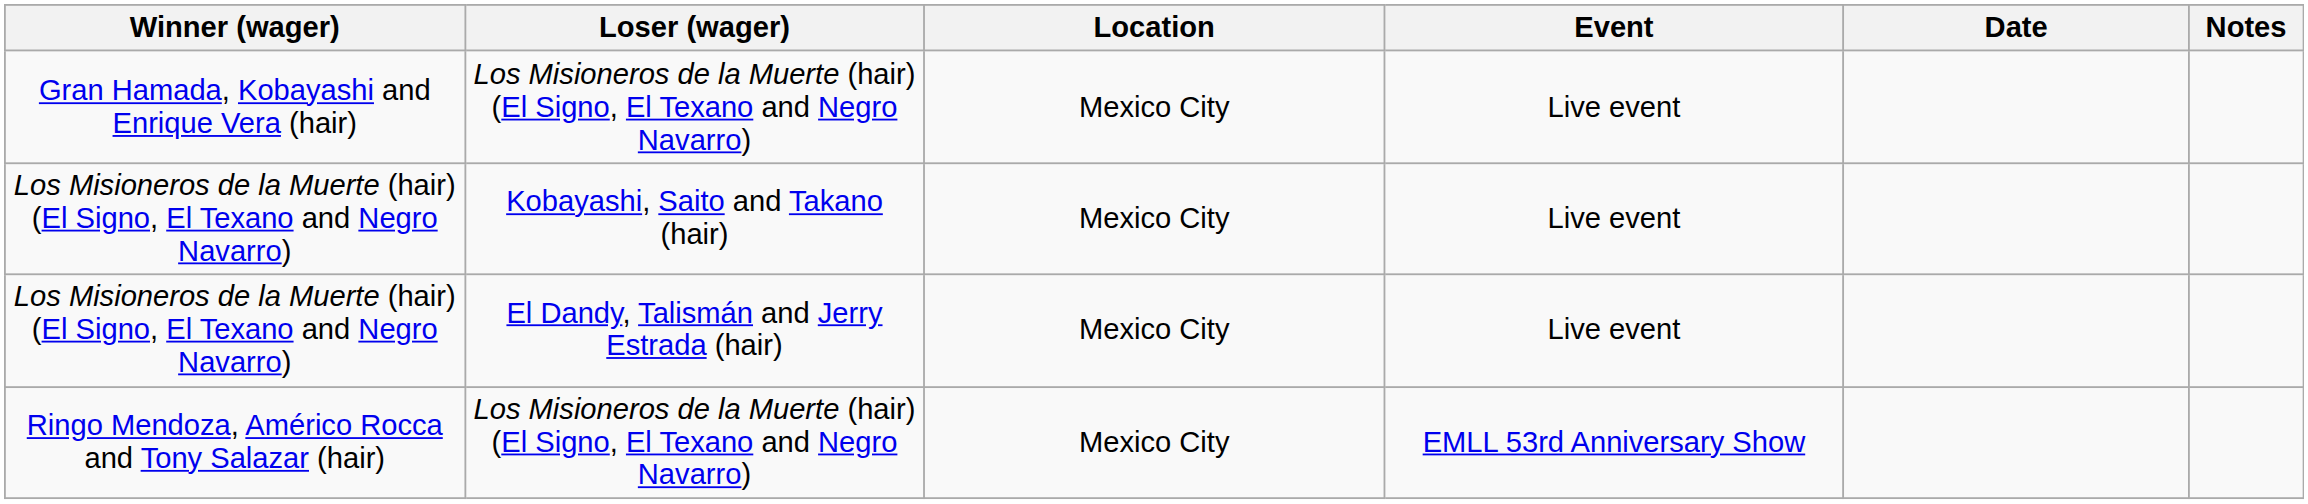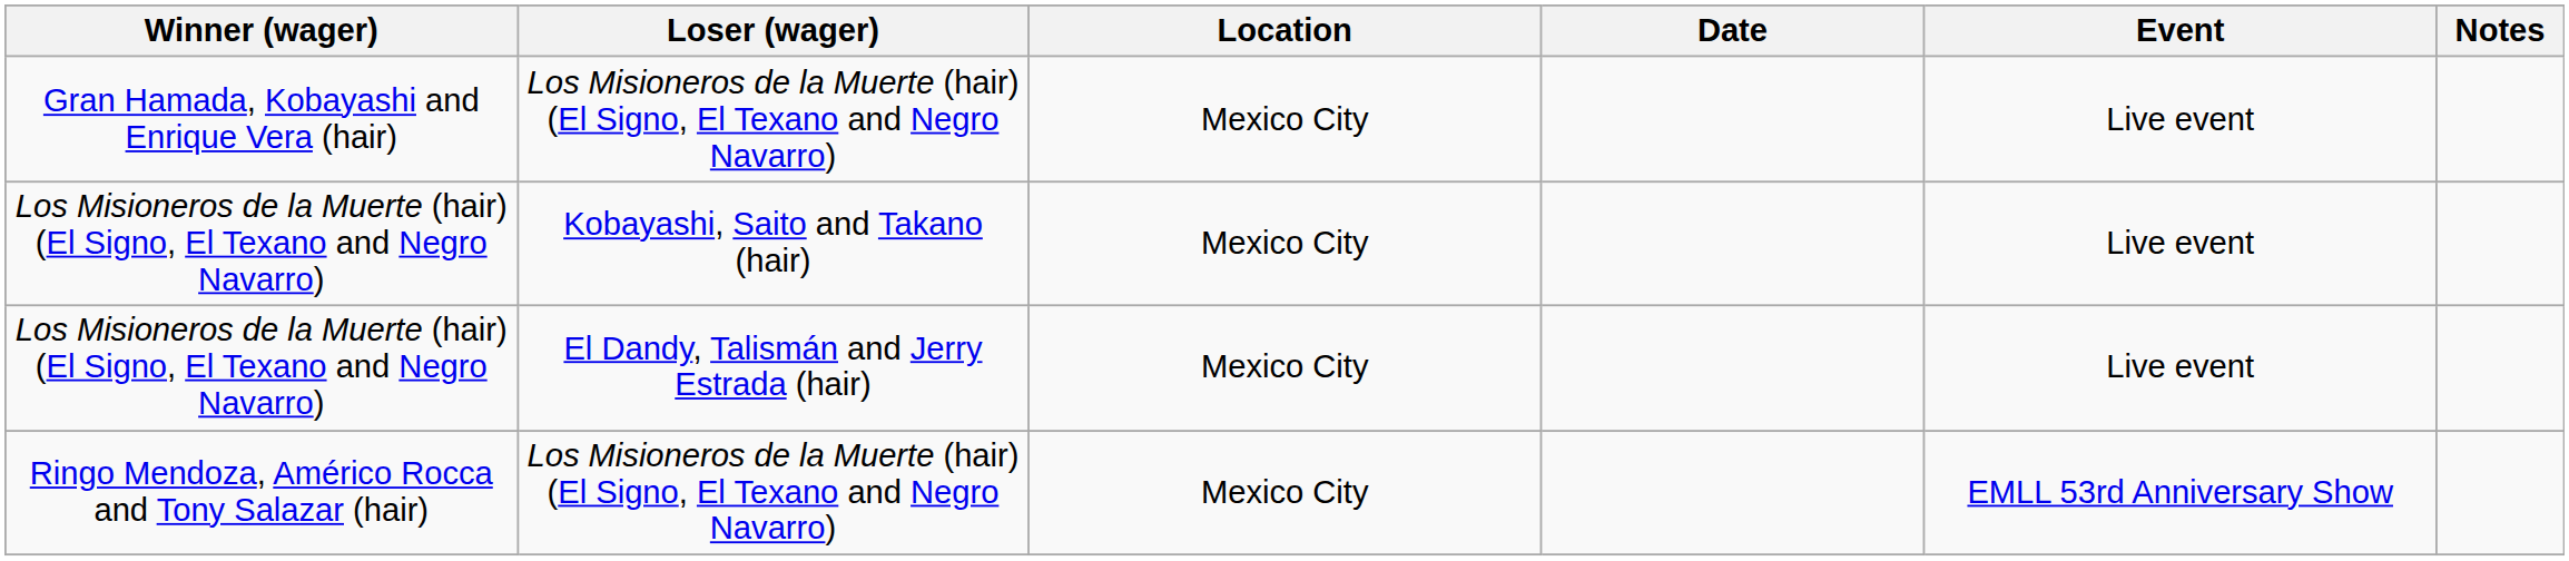columns swapped: Event <-> Date
